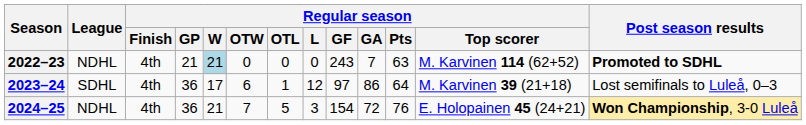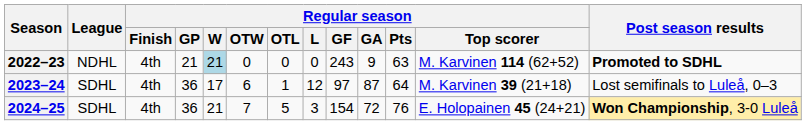2022–23 | Regular season / GA: 7 -> 9
2023–24 | Regular season / GA: 86 -> 87
2024–25 | League: NDHL -> SDHL
